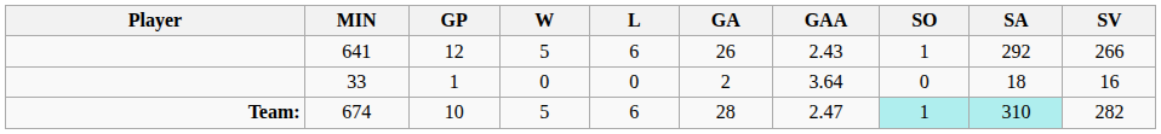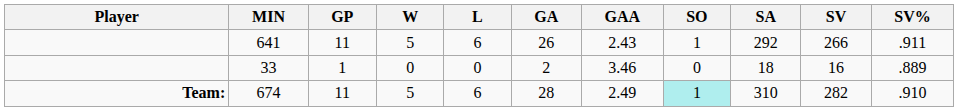+ column: SV% | .911 | .889 | .910
641 | GP: 12 -> 11
33 | GAA: 3.64 -> 3.46
674 | GP: 10 -> 11
674 | GAA: 2.47 -> 2.49
674 | SA: paleturquoise background -> no background
